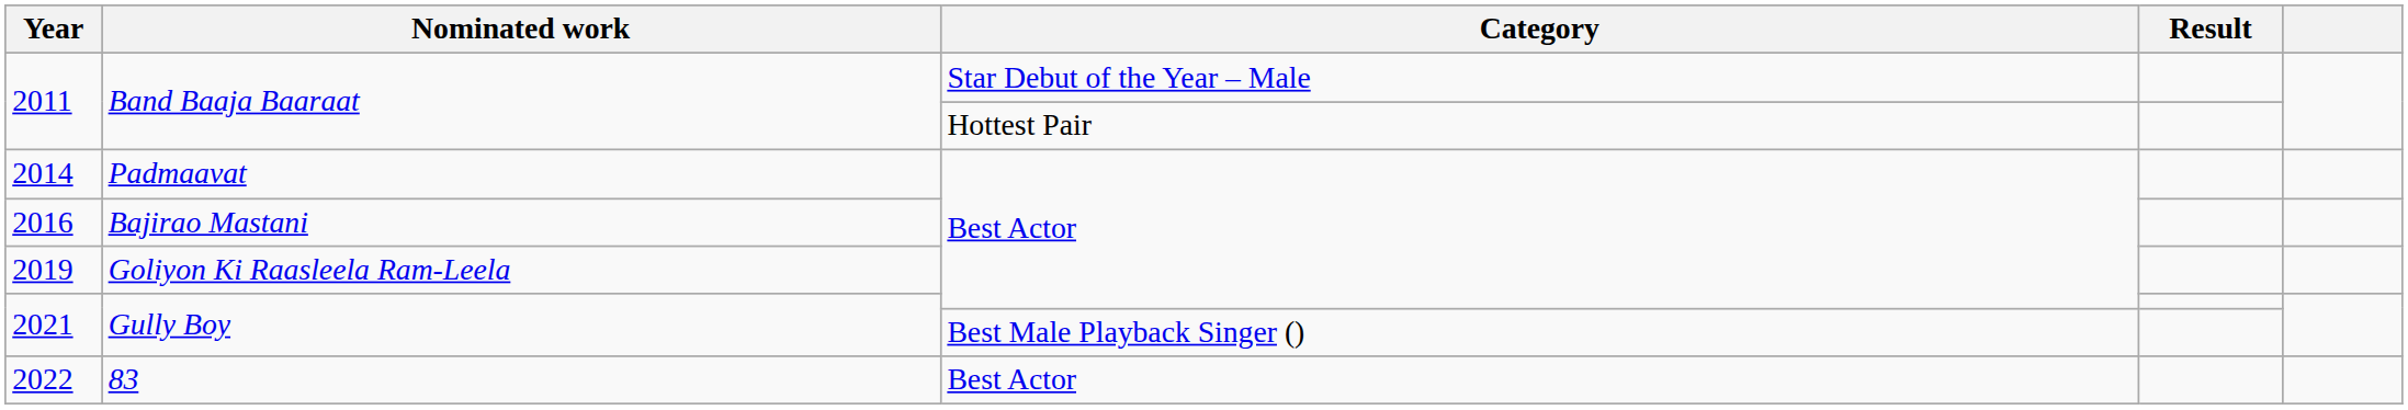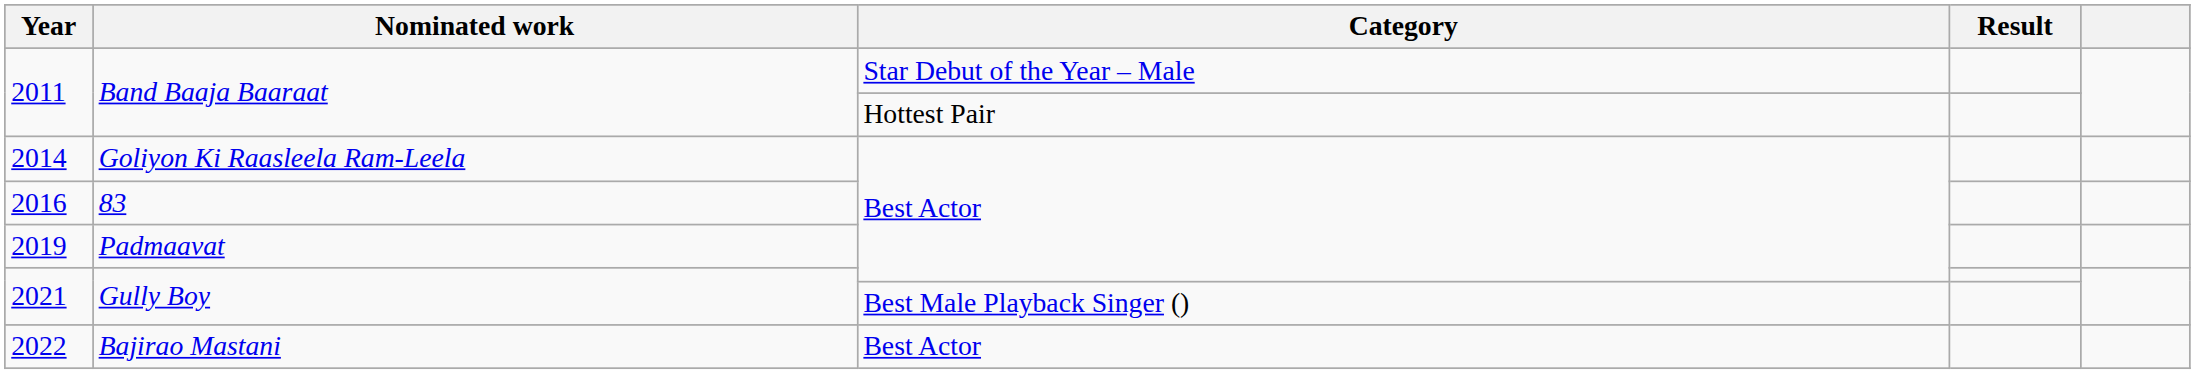2014 | Nominated work: Padmaavat -> Goliyon Ki Raasleela Ram-Leela
2016 | Nominated work: Bajirao Mastani -> 83
2019 | Nominated work: Goliyon Ki Raasleela Ram-Leela -> Padmaavat
2022 | Nominated work: 83 -> Bajirao Mastani
